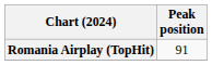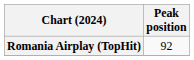Romania Airplay (TopHit) | Peak position: 91 -> 92
